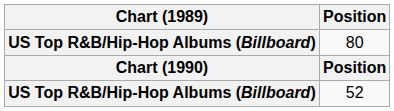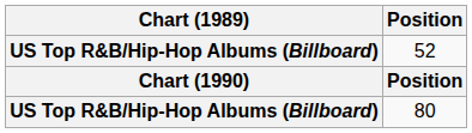rows swapped: 80 <-> 52
